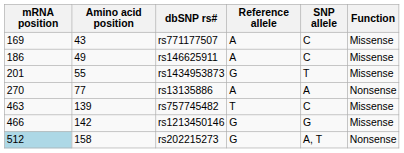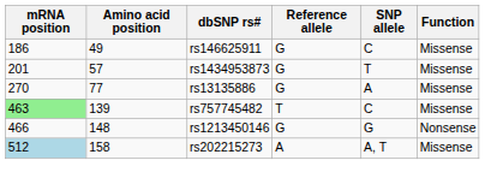- row: 169 | 43 | rs771177507 | A | C | Missense
rs146625911 | Reference allele: A -> G
rs1434953873 | Amino acid position: 55 -> 57
rs13135886 | Reference allele: A -> G
rs13135886 | Function: Nonsense -> Missense
rs757745482 | mRNA position: no background -> lightgreen background
rs1213450146 | Amino acid position: 142 -> 148
rs1213450146 | Function: Missense -> Nonsense
rs202215273 | Reference allele: G -> A
rs202215273 | Function: Nonsense -> Missense
